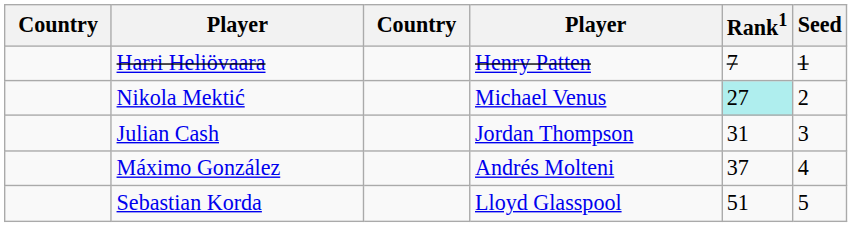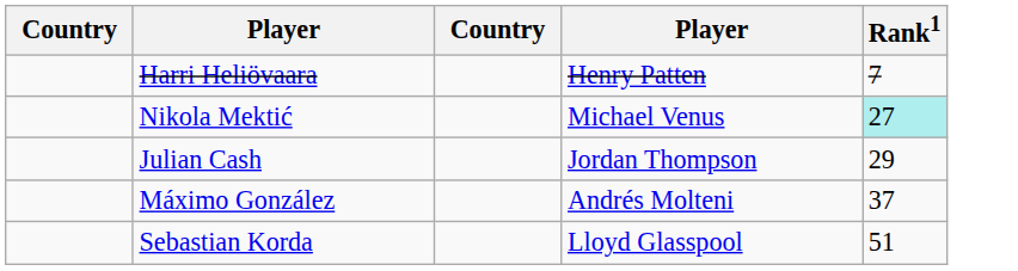- column: Seed | 1 | 2 | 3 | 4 | 5
Julian Cash | Rank1: 31 -> 29
